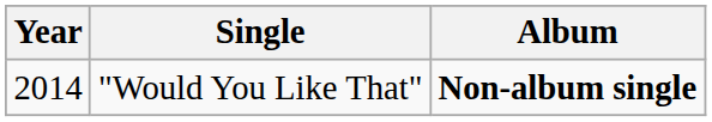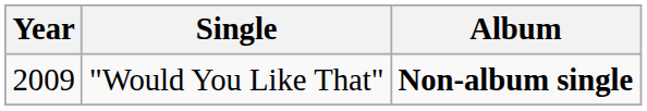"Would You Like That" | Year: 2014 -> 2009
